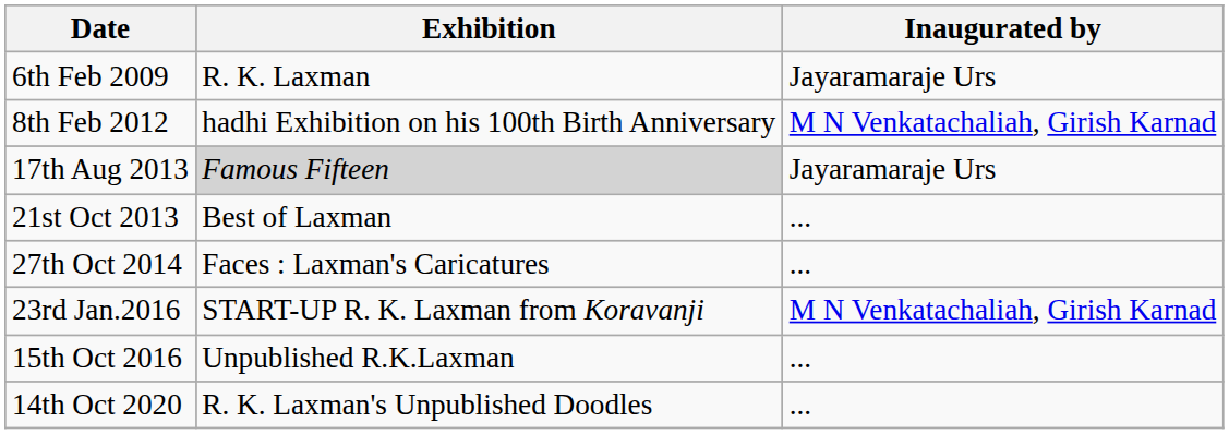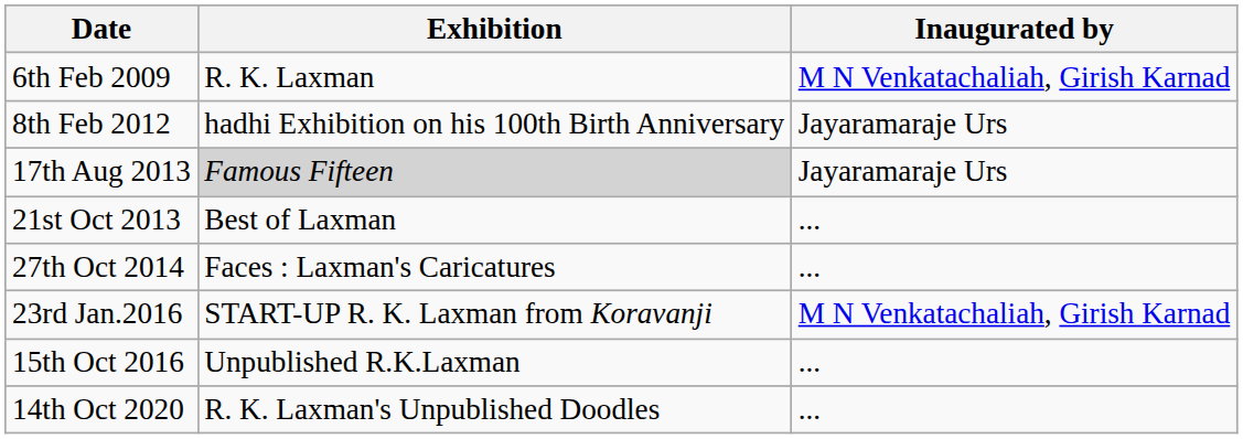6th Feb 2009 | Inaugurated by: Jayaramaraje Urs -> M N Venkatachaliah, Girish Karnad
8th Feb 2012 | Inaugurated by: M N Venkatachaliah, Girish Karnad -> Jayaramaraje Urs
